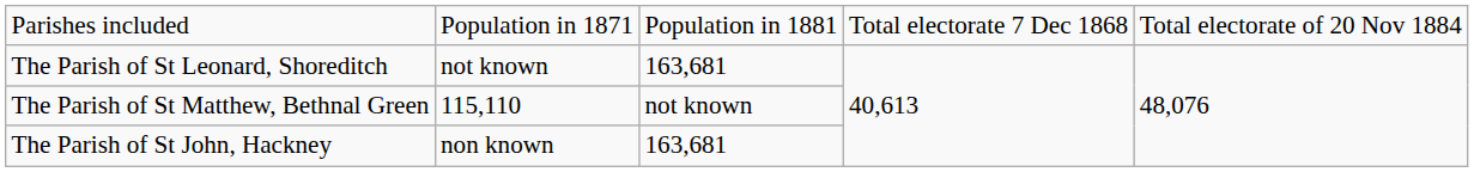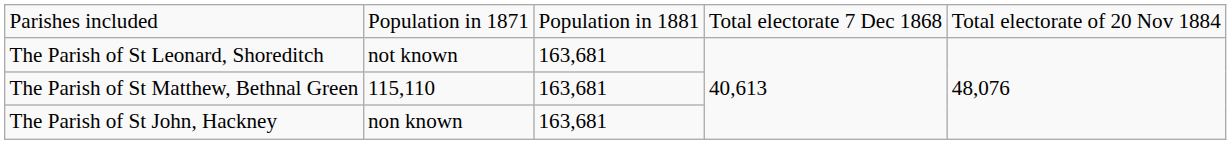The Parish of St Matthew, Bethnal Green | column 3: not known -> 163,681
